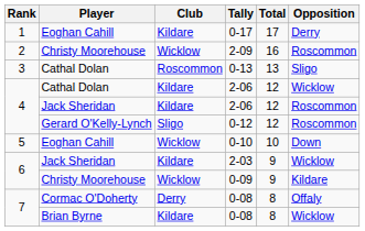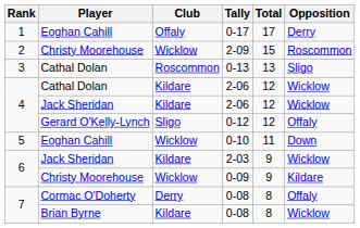0-17 | Club: Kildare -> Offaly
2-09 | Total: 16 -> 15
Jack Sheridan / 2-06 | Opposition: Roscommon -> Wicklow
0-12 | Opposition: Roscommon -> Offaly
0-10 | Total: 10 -> 11
